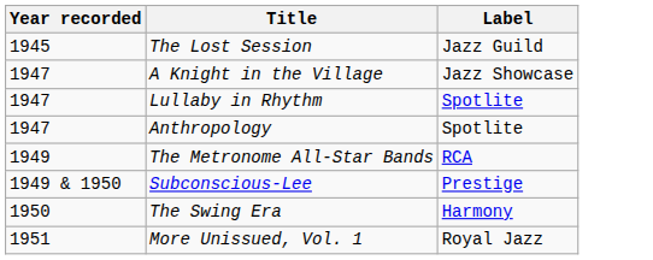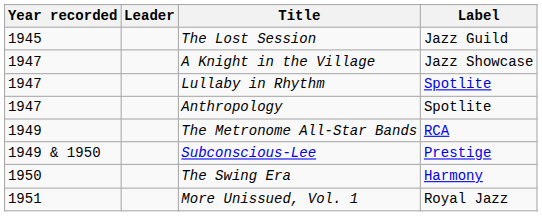+ column: Leader
